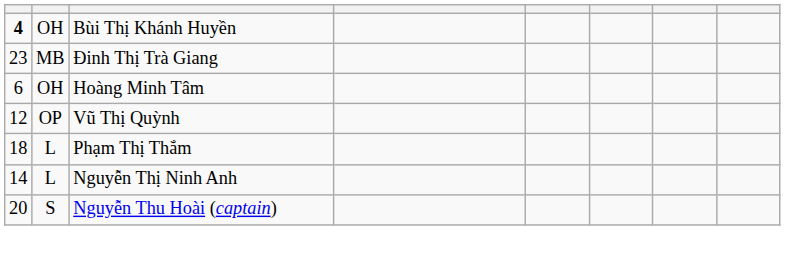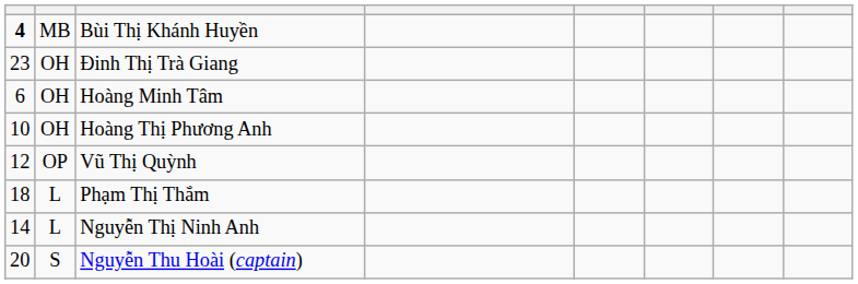Bùi Thị Khánh Huyền | column 2: OH -> MB
Đinh Thị Trà Giang | column 2: MB -> OH
+ row: 10 | OH | Hoàng Thị Phương Anh
